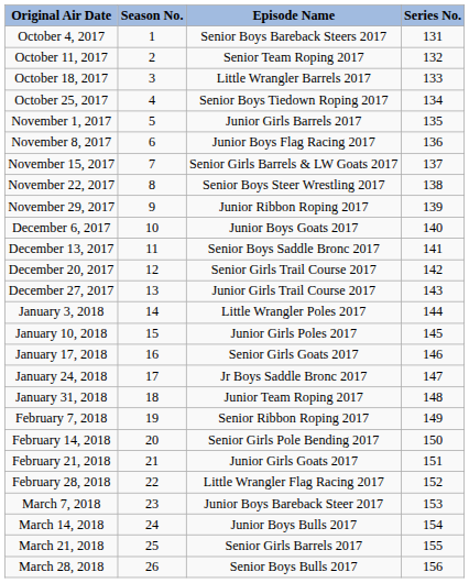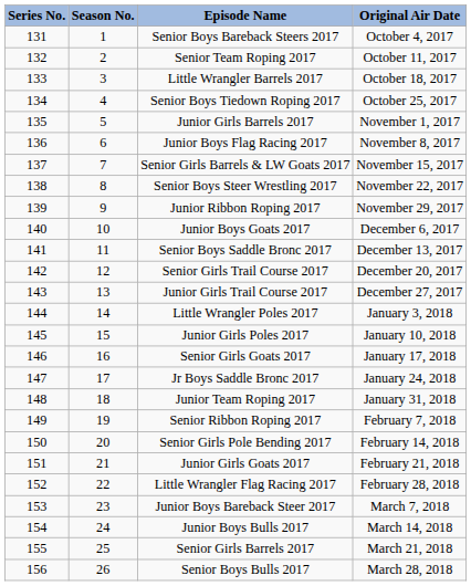columns swapped: Series No. <-> Original Air Date
